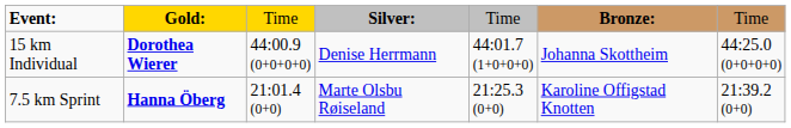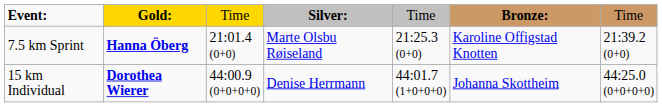rows swapped: 15 km Individual <-> 7.5 km Sprint
